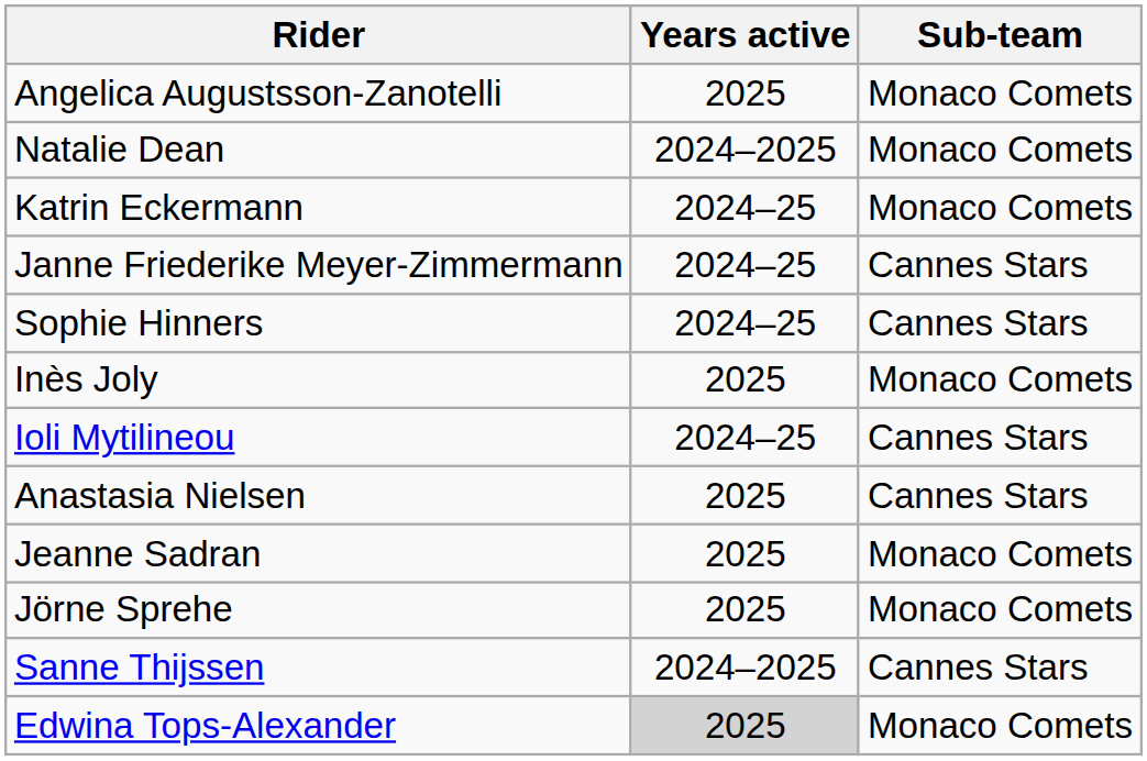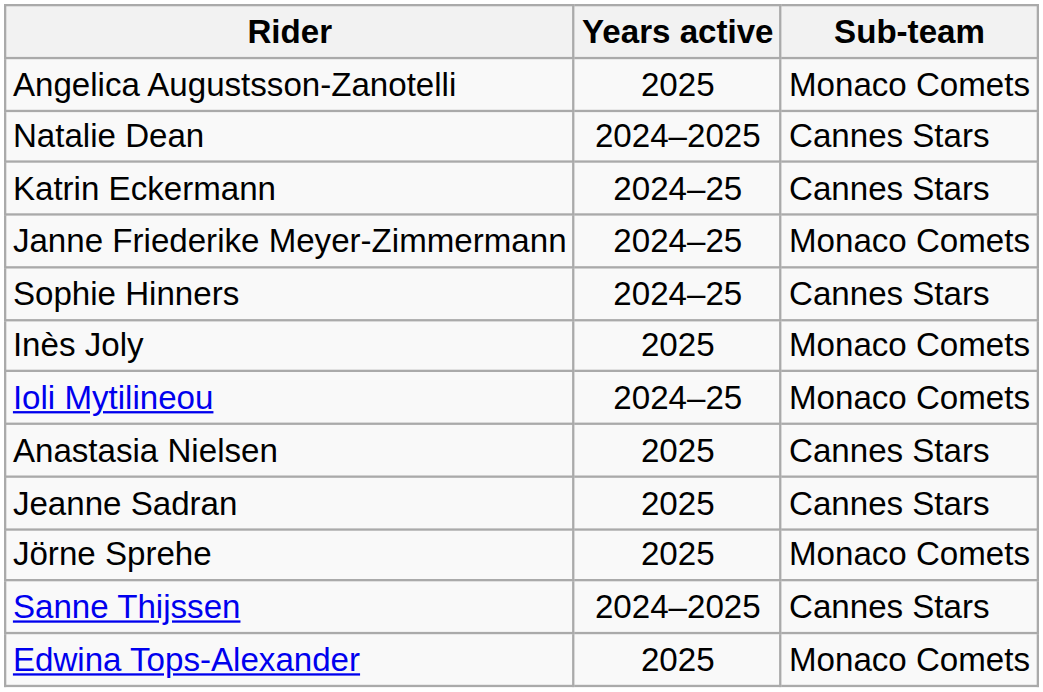Natalie Dean | Sub-team: Monaco Comets -> Cannes Stars
Katrin Eckermann | Sub-team: Monaco Comets -> Cannes Stars
Janne Friederike Meyer-Zimmermann | Sub-team: Cannes Stars -> Monaco Comets
Ioli Mytilineou | Sub-team: Cannes Stars -> Monaco Comets
Jeanne Sadran | Sub-team: Monaco Comets -> Cannes Stars
Edwina Tops-Alexander | Years active: lightgrey background -> no background
